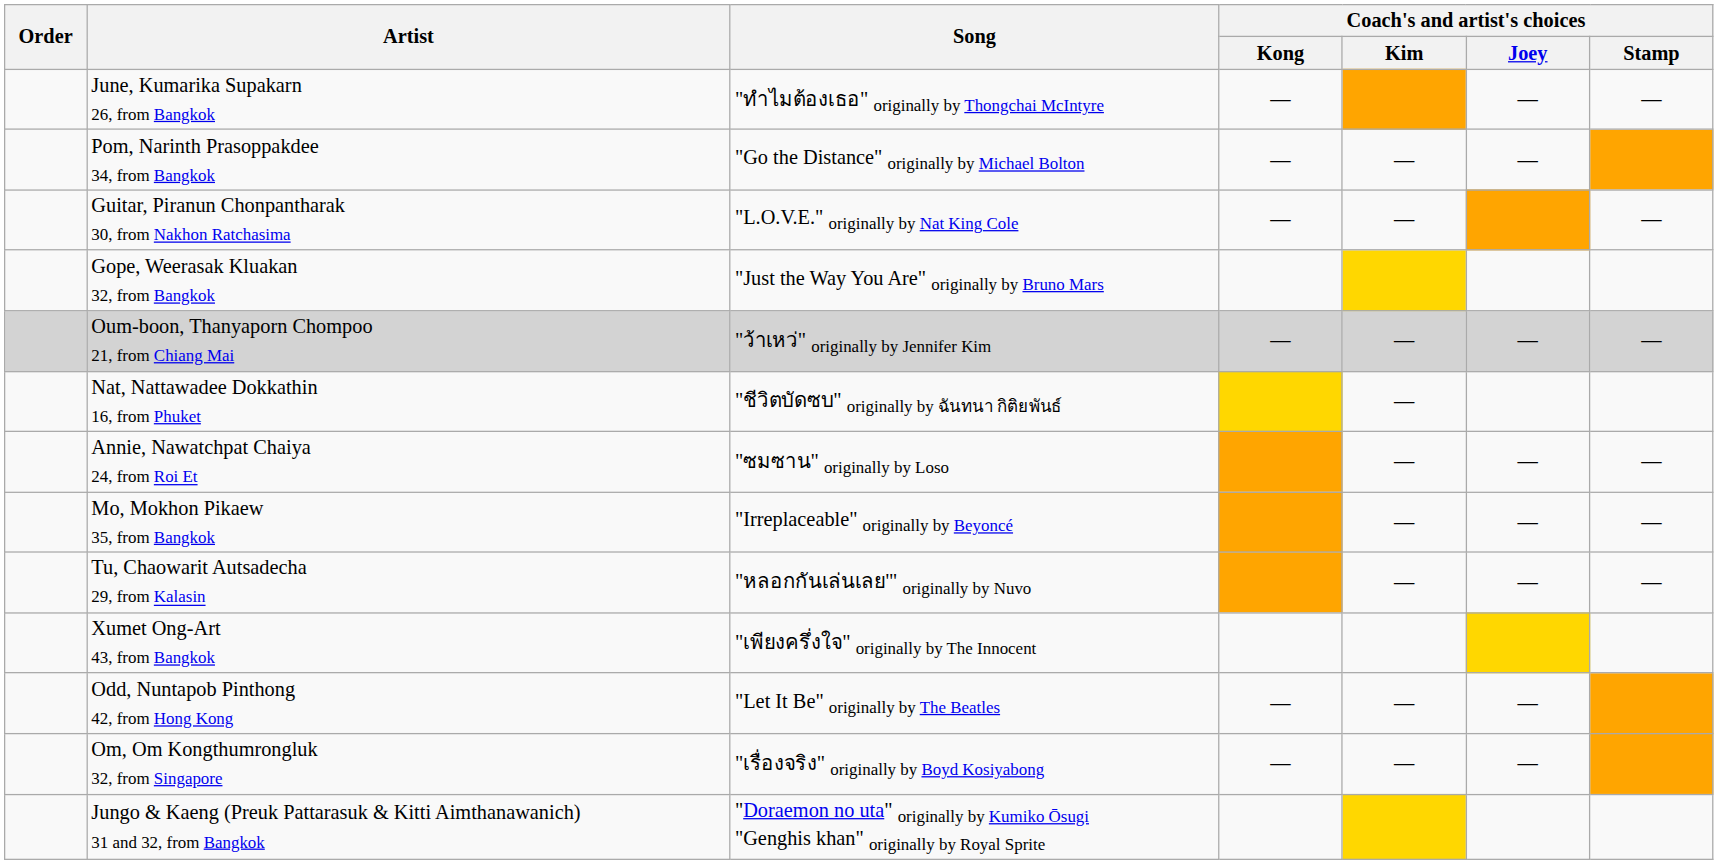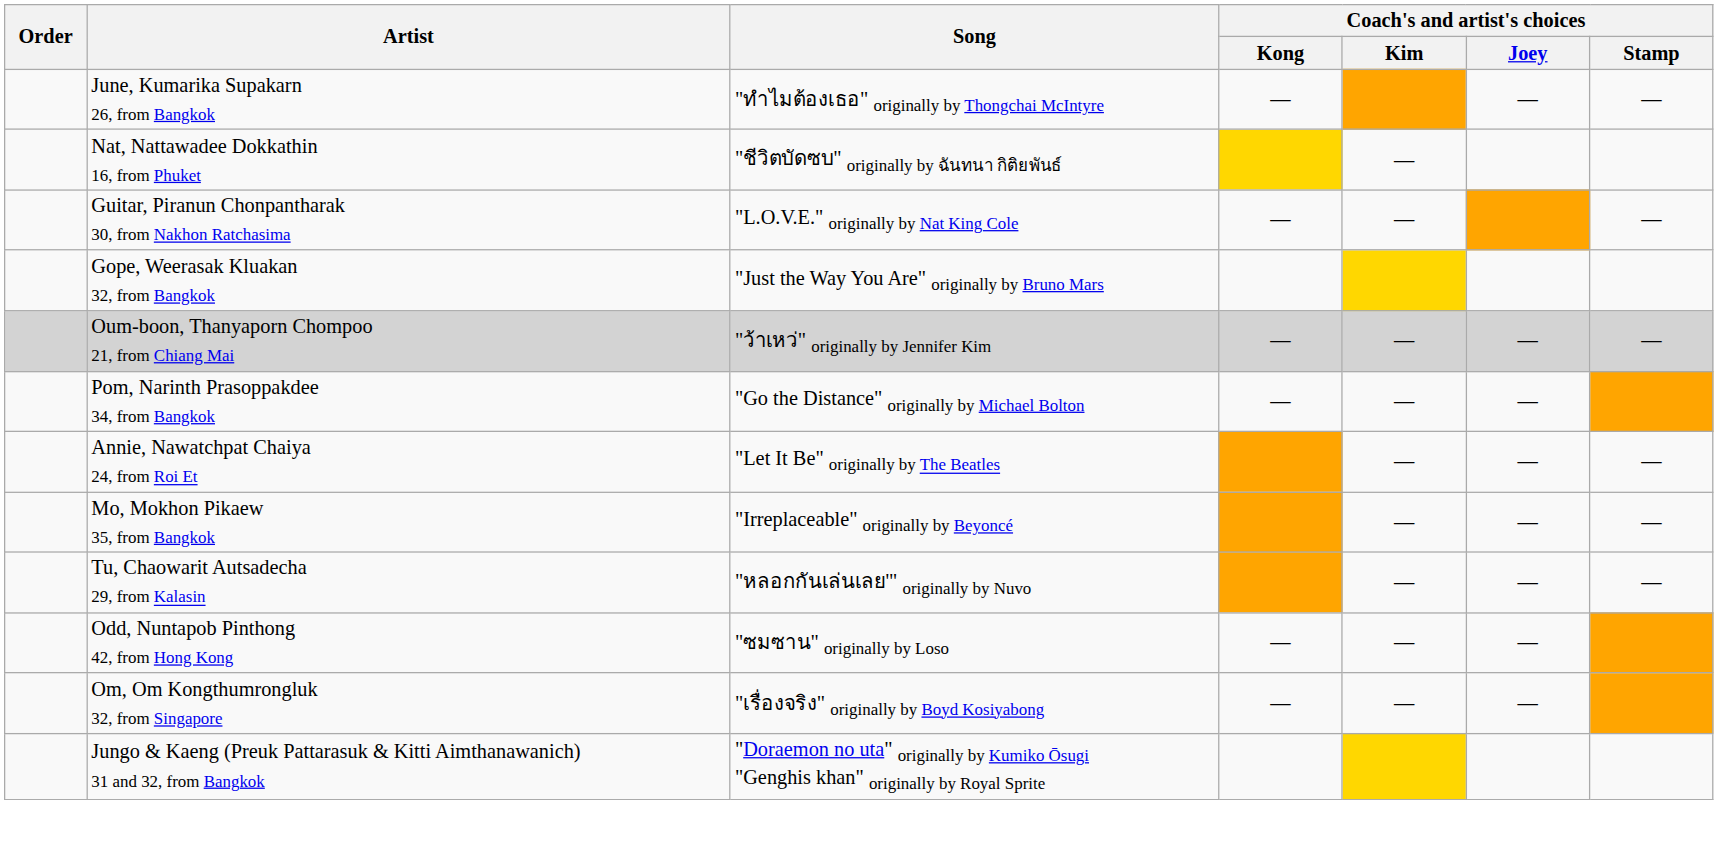rows swapped: Nat, Nattawadee Dokkathin 16, from Phuket <-> Pom, Narinth Prasoppakdee 34, from Bangkok
Annie, Nawatchpat Chaiya 24, from Roi Et | Song: "ซมซาน" originally by Loso -> "Let It Be" originally by The Beatles
- row: Xumet Ong-Art 43, from Bangkok | "เพียงครึ่งใจ" originally by The Innocent
Odd, Nuntapob Pinthong 42, from Hong Kong | Song: "Let It Be" originally by The Beatles -> "ซมซาน" originally by Loso
